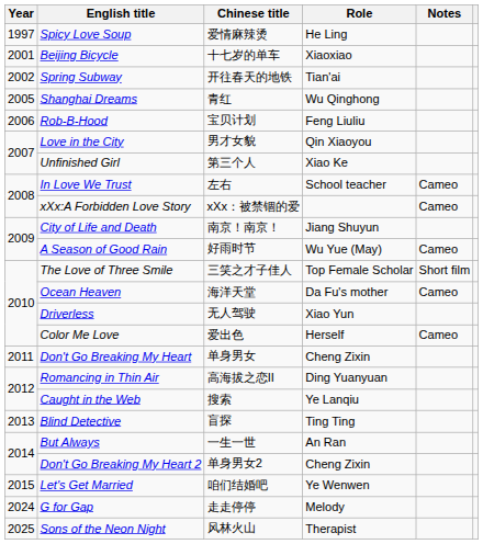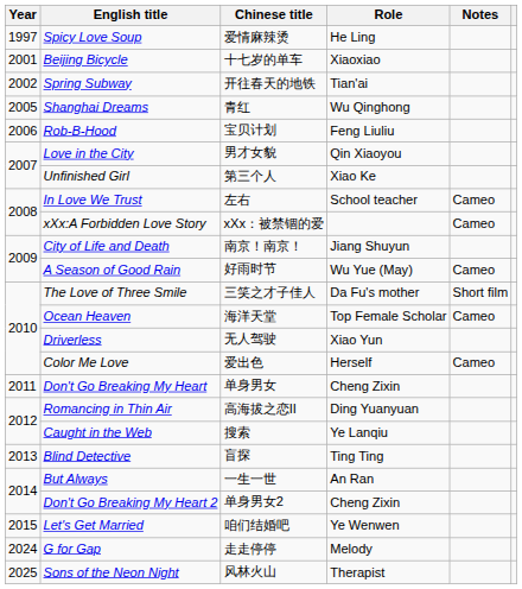The Love of Three Smile | Role: Top Female Scholar -> Da Fu's mother
Ocean Heaven | Role: Da Fu's mother -> Top Female Scholar
